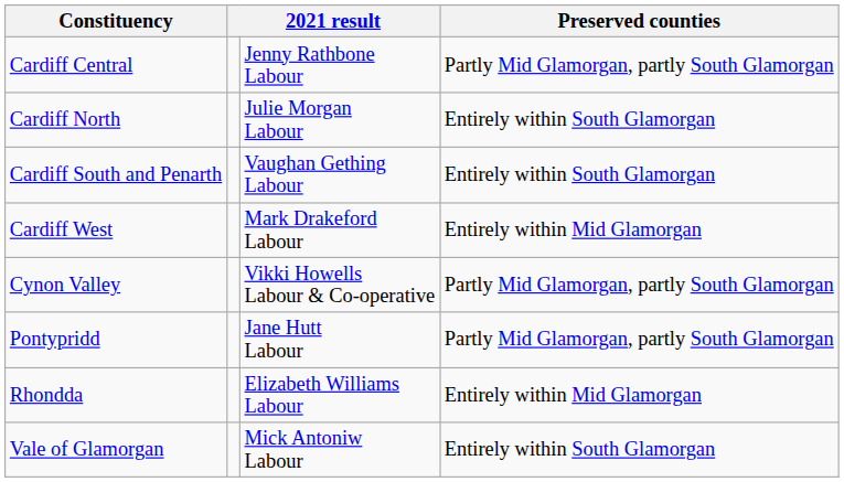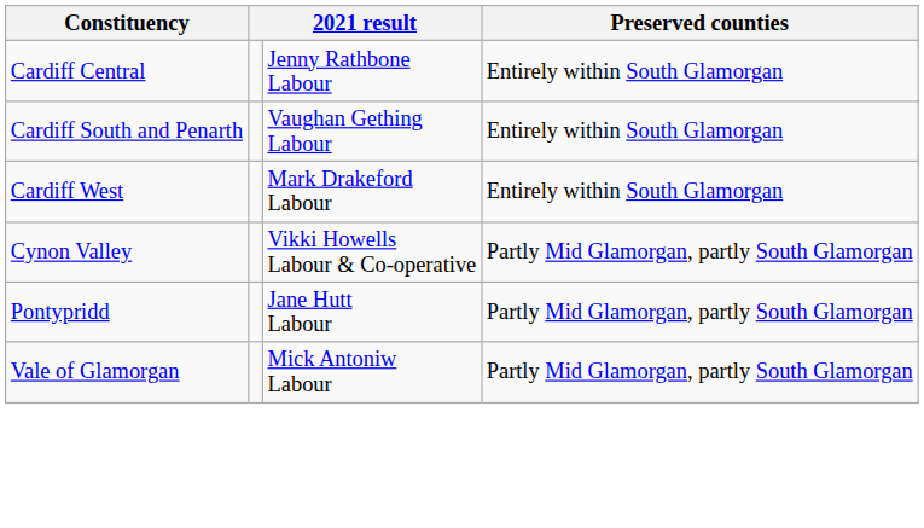Cardiff Central | Preserved counties: Partly Mid Glamorgan, partly South Glamorgan -> Entirely within South Glamorgan
- row: Cardiff North | Julie Morgan Labour | Entirely within South Glamorgan
Cardiff West | Preserved counties: Entirely within Mid Glamorgan -> Entirely within South Glamorgan
- row: Rhondda | Elizabeth Williams Labour | Entirely within Mid Glamorgan
Vale of Glamorgan | Preserved counties: Entirely within South Glamorgan -> Partly Mid Glamorgan, partly South Glamorgan
